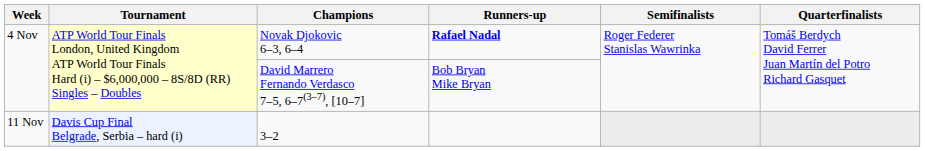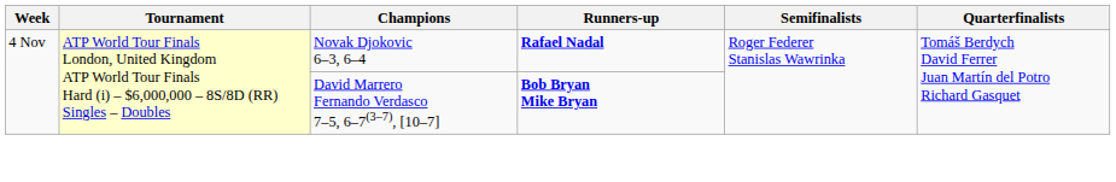David Marrero Fernando Verdasco 7–5, 6–7(3–7), [10–7] | Runners-up: normal -> bold
- row: 11 Nov | Davis Cup Final Belgrade, Serbia – hard (i) | 3–2
